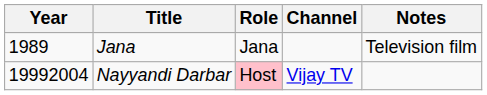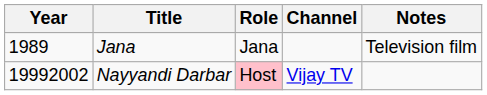Nayyandi Darbar | Year: 19992004 -> 19992002
